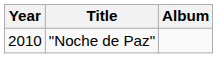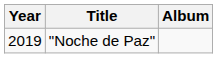"Noche de Paz" | Year: 2010 -> 2019
